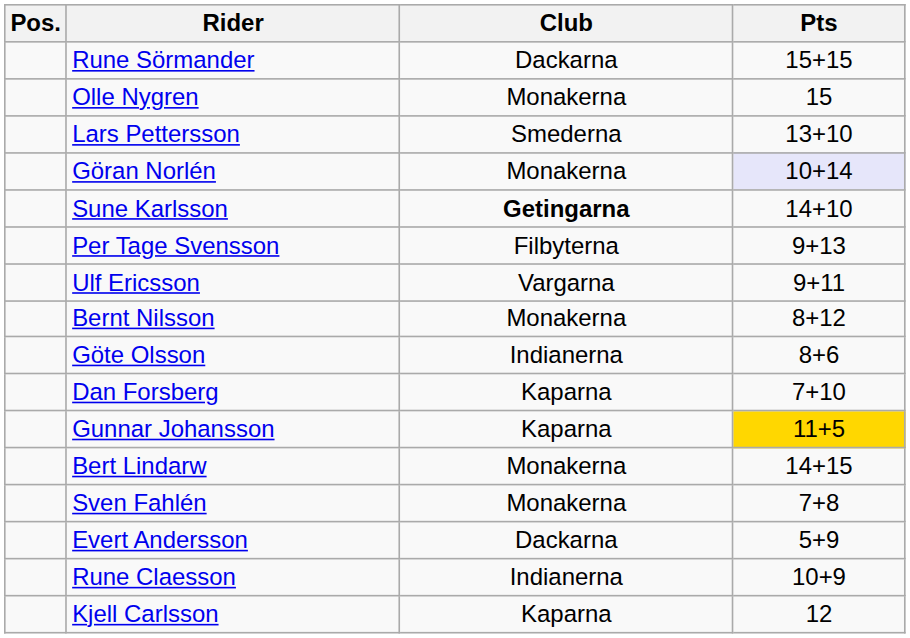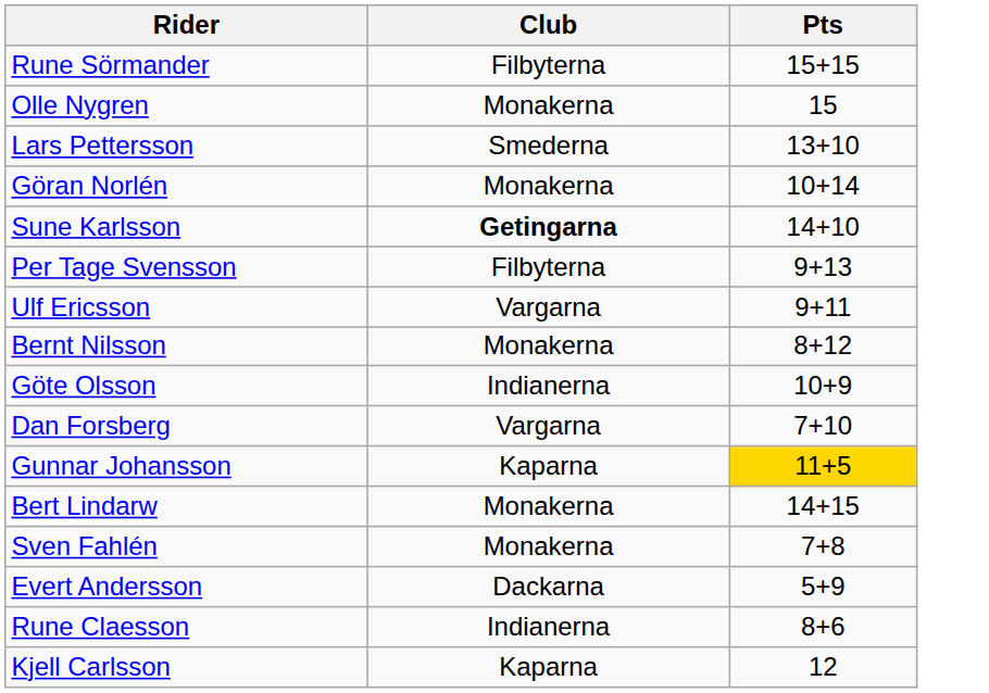- column: Pos.
Rune Sörmander | Club: Dackarna -> Filbyterna
Göran Norlén | Pts: lavender background -> no background
Göte Olsson | Pts: 8+6 -> 10+9
Dan Forsberg | Club: Kaparna -> Vargarna
Rune Claesson | Pts: 10+9 -> 8+6
